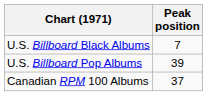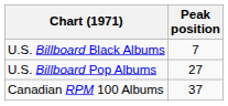U.S. Billboard Pop Albums | Peak position: 39 -> 27
